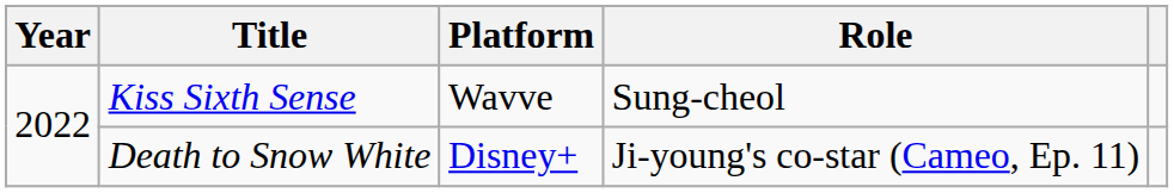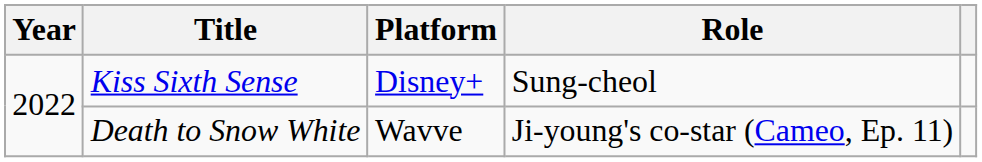Kiss Sixth Sense | Platform: Wavve -> Disney+
Death to Snow White | Platform: Disney+ -> Wavve
